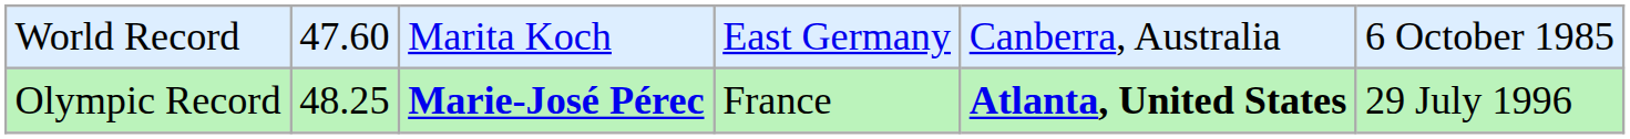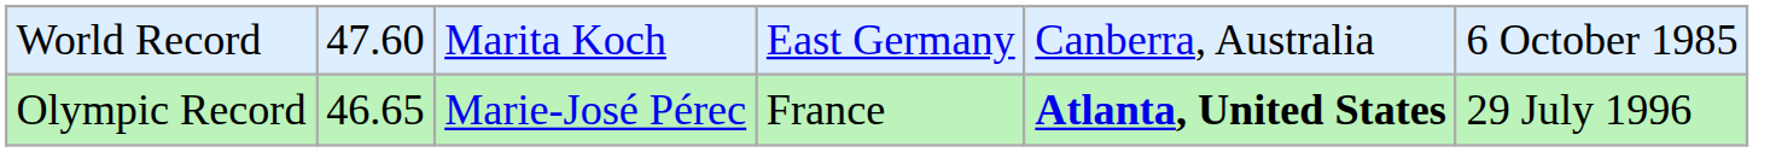Olympic Record | column 2: 48.25 -> 46.65
Olympic Record | column 3: bold -> normal
